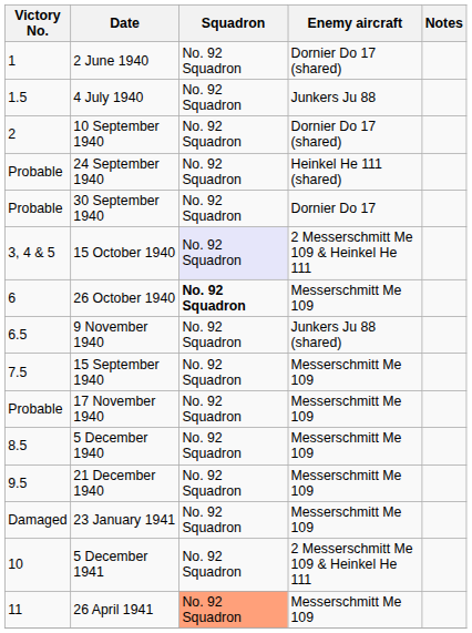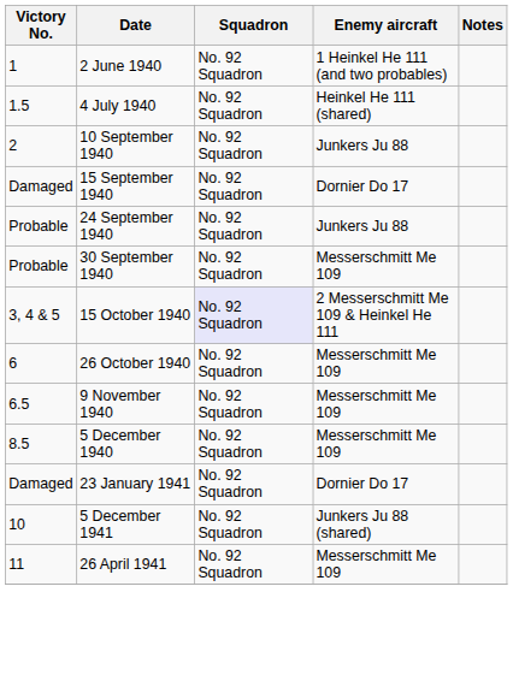2 June 1940 | Enemy aircraft: Dornier Do 17 (shared) -> 1 Heinkel He 111 (and two probables)
4 July 1940 | Enemy aircraft: Junkers Ju 88 -> Heinkel He 111 (shared)
10 September 1940 | Enemy aircraft: Dornier Do 17 (shared) -> Junkers Ju 88
+ row: Damaged | 15 September 1940 | No. 92 Squadron | Dornier Do 17
24 September 1940 | Enemy aircraft: Heinkel He 111 (shared) -> Junkers Ju 88
30 September 1940 | Enemy aircraft: Dornier Do 17 -> Messerschmitt Me 109
26 October 1940 | Squadron: bold -> normal
9 November 1940 | Enemy aircraft: Junkers Ju 88 (shared) -> Messerschmitt Me 109
- row: 7.5 | 15 September 1940 | No. 92 Squadron | Messerschmitt Me 109
- row: Probable | 17 November 1940 | No. 92 Squadron | Messerschmitt Me 109
- row: 9.5 | 21 December 1940 | No. 92 Squadron | Messerschmitt Me 109
23 January 1941 | Enemy aircraft: Messerschmitt Me 109 -> Dornier Do 17
5 December 1941 | Enemy aircraft: 2 Messerschmitt Me 109 & Heinkel He 111 -> Junkers Ju 88 (shared)
26 April 1941 | Squadron: lightsalmon background -> no background
